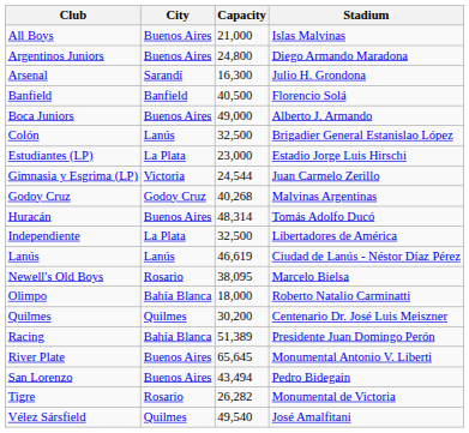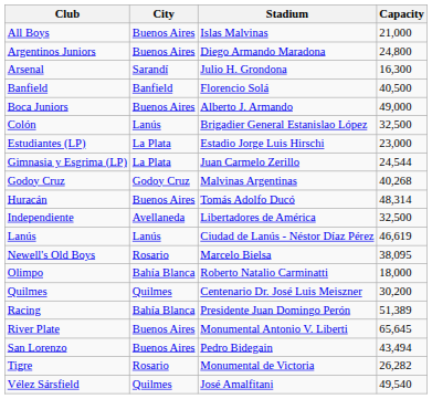columns swapped: Stadium <-> Capacity
Gimnasia y Esgrima (LP) | City: Victoria -> La Plata
Independiente | City: La Plata -> Avellaneda
